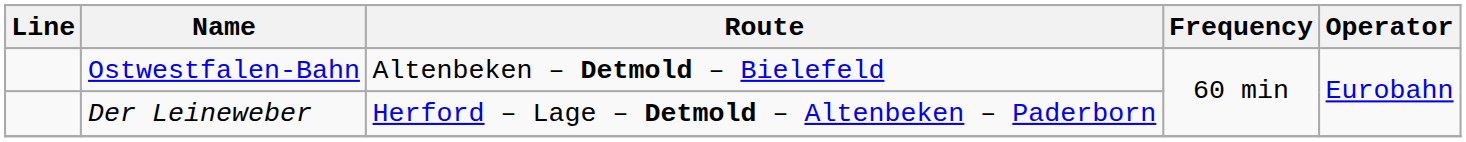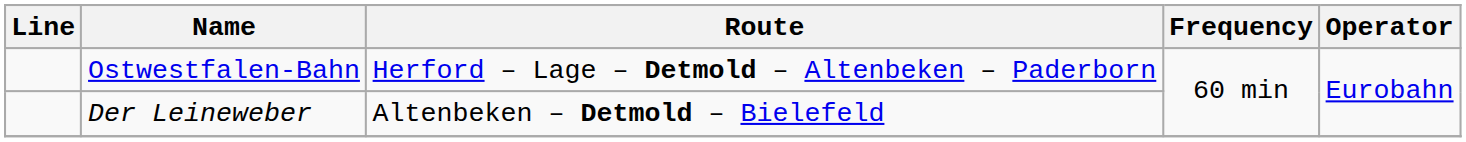Ostwestfalen-Bahn | Route: Altenbeken – Detmold – Bielefeld -> Herford – Lage – Detmold – Altenbeken – Paderborn
Der Leineweber | Route: Herford – Lage – Detmold – Altenbeken – Paderborn -> Altenbeken – Detmold – Bielefeld
